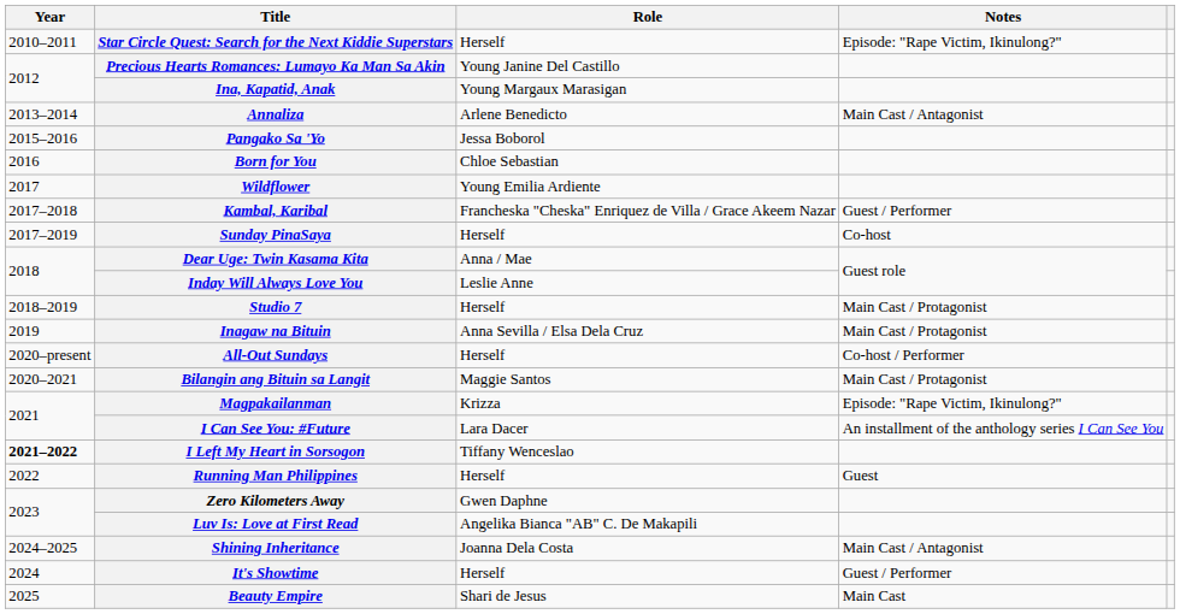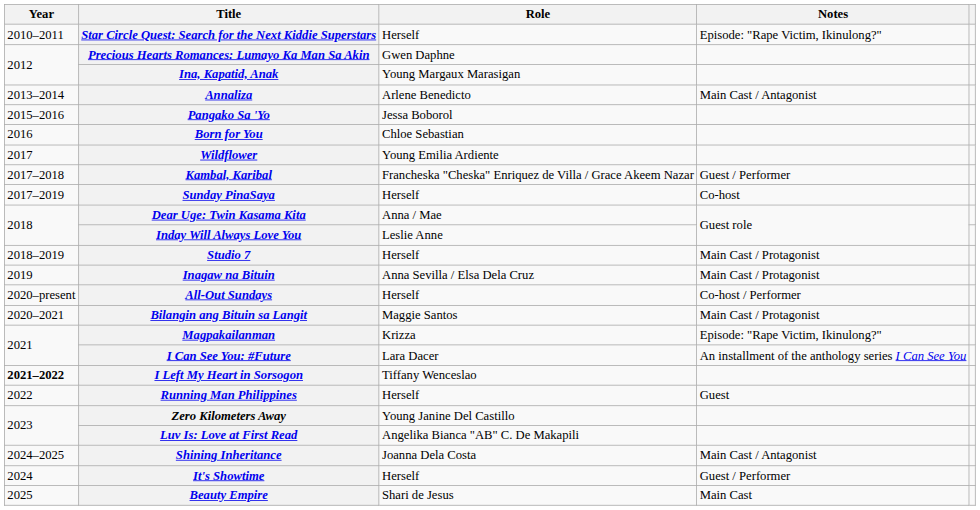Precious Hearts Romances: Lumayo Ka Man Sa Akin | Role: Young Janine Del Castillo -> Gwen Daphne
Zero Kilometers Away | Role: Gwen Daphne -> Young Janine Del Castillo
